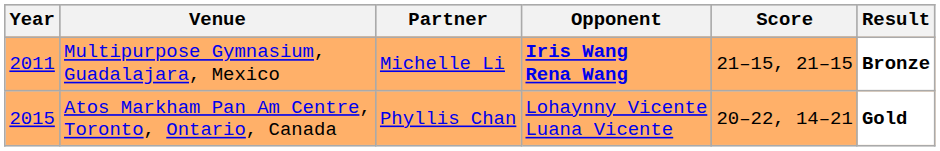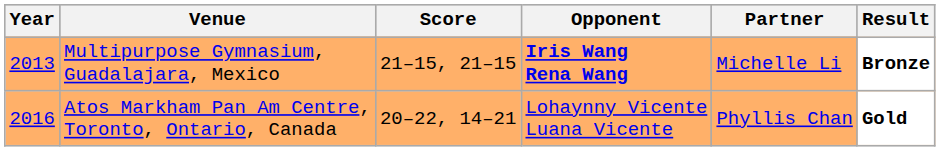columns swapped: Partner <-> Score
Multipurpose Gymnasium, Guadalajara, Mexico | Year: 2011 -> 2013
Atos Markham Pan Am Centre, Toronto, Ontario, Canada | Year: 2015 -> 2016
